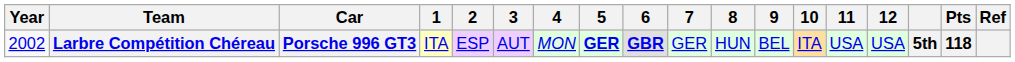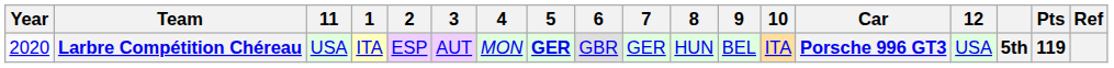columns swapped: Car <-> 11
Larbre Compétition Chéreau | Year: 2002 -> 2020
Larbre Compétition Chéreau | 6: bold -> normal
Larbre Compétition Chéreau | Pts: 118 -> 119
